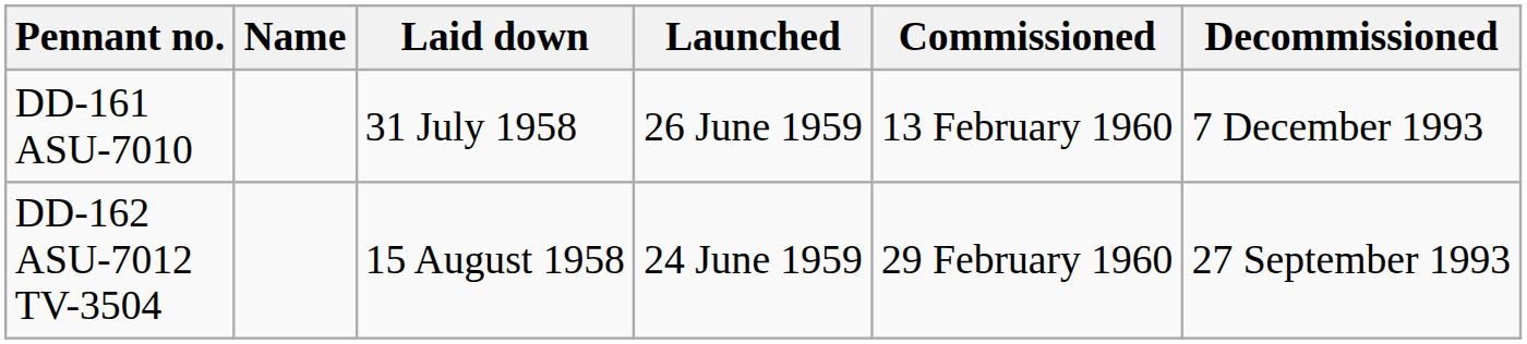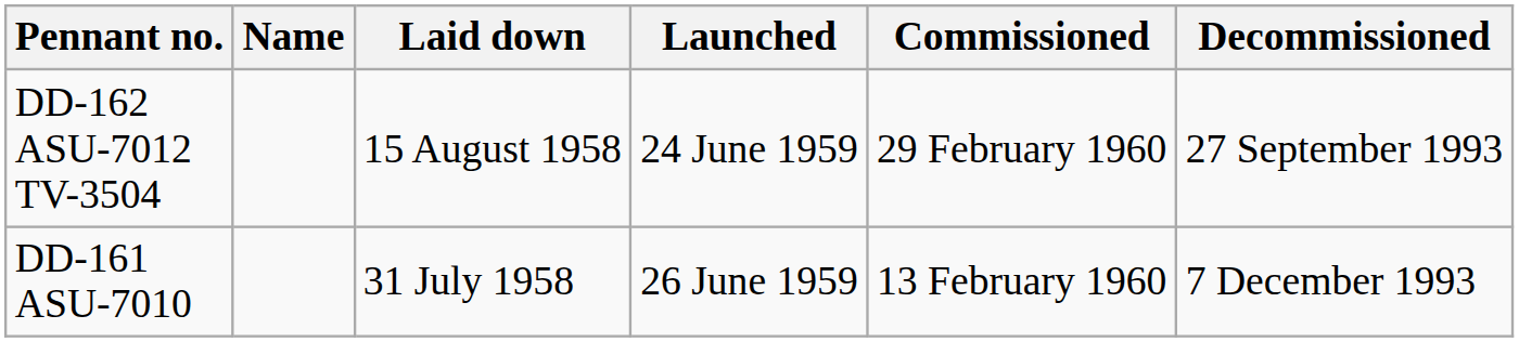rows swapped: DD-161 ASU-7010 <-> DD-162 ASU-7012 TV-3504
